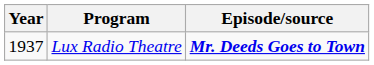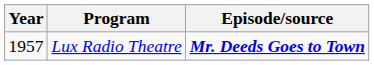Lux Radio Theatre | Year: 1937 -> 1957
